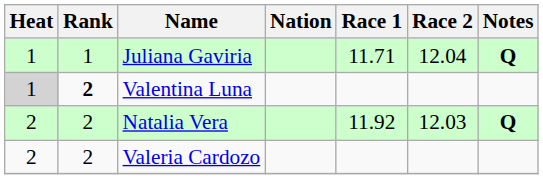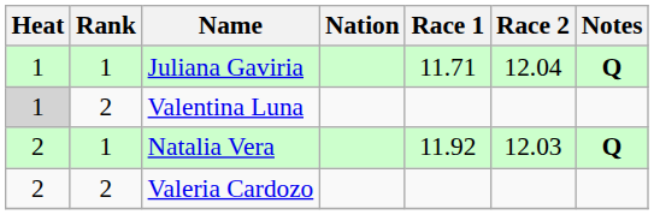Valentina Luna | Rank: bold -> normal
Natalia Vera | Rank: 2 -> 1
